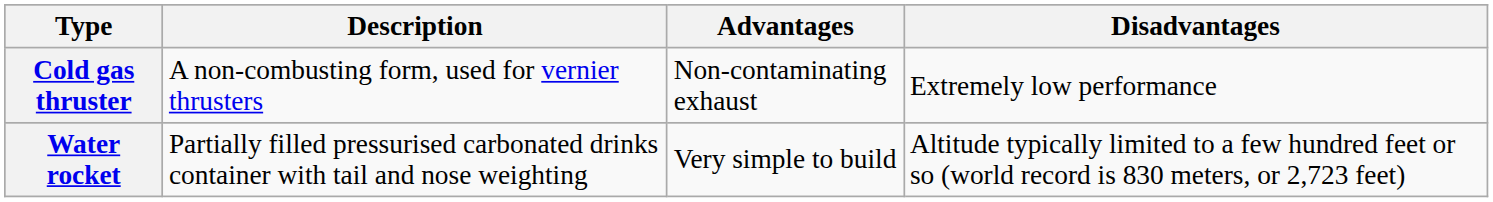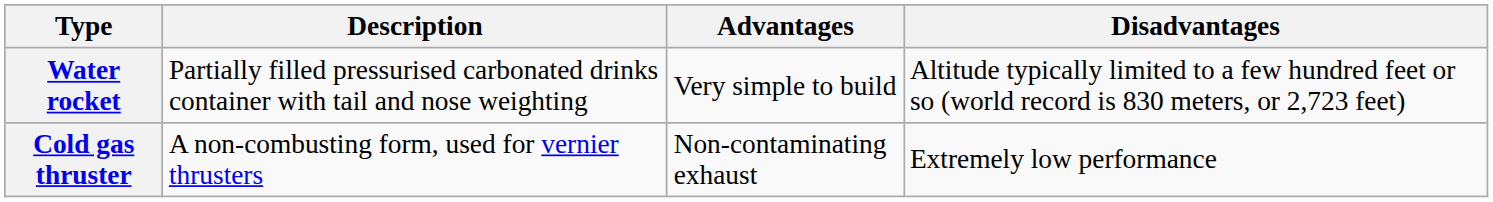rows swapped: Water rocket <-> Cold gas thruster
